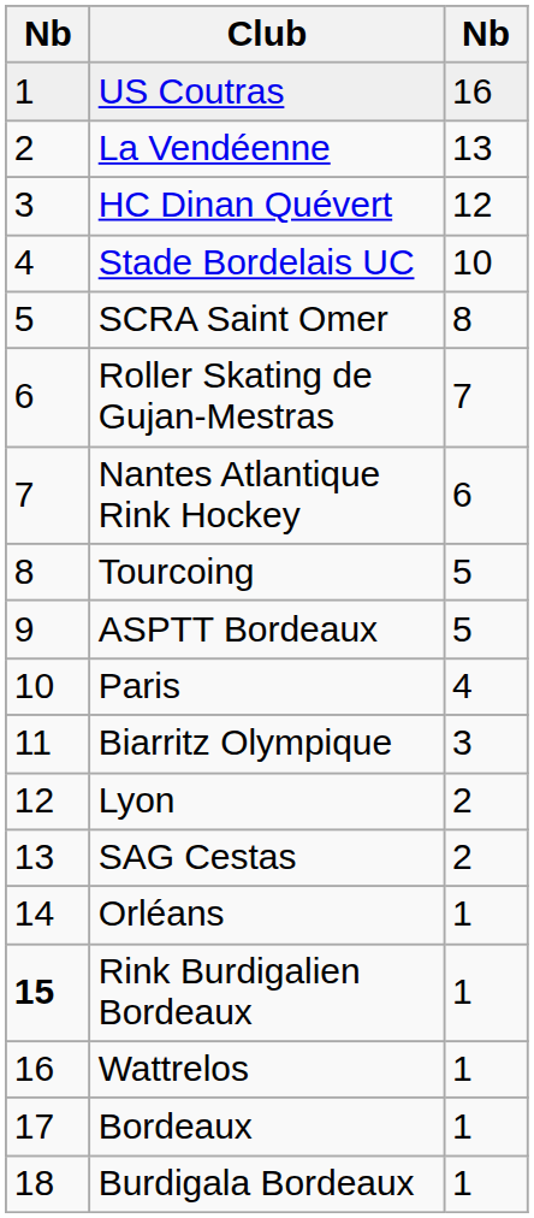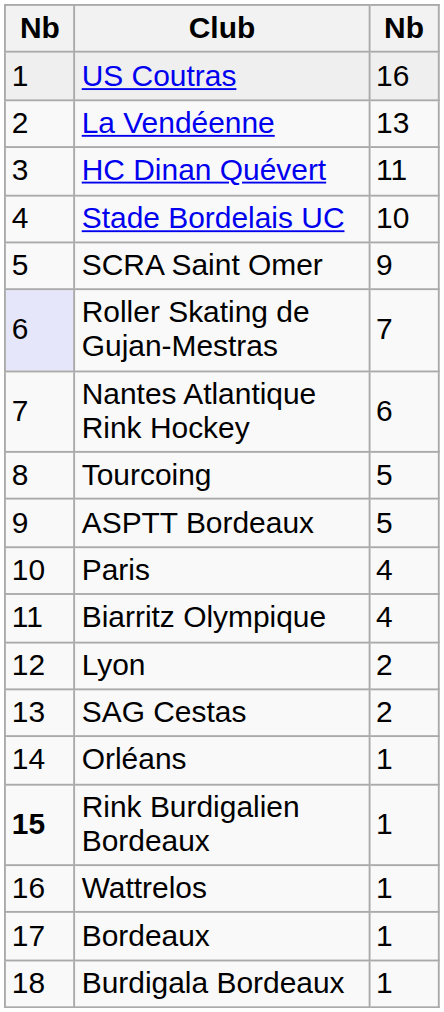HC Dinan Quévert | column 3: 12 -> 11
SCRA Saint Omer | column 3: 8 -> 9
Roller Skating de Gujan-Mestras | column 1: no background -> lavender background
Biarritz Olympique | column 3: 3 -> 4
